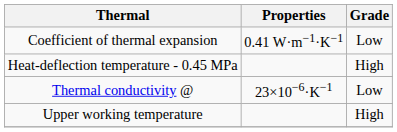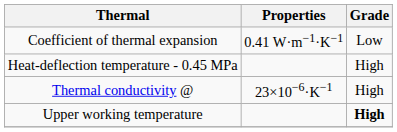Thermal conductivity @ | Grade: Low -> High
Upper working temperature | Grade: normal -> bold
